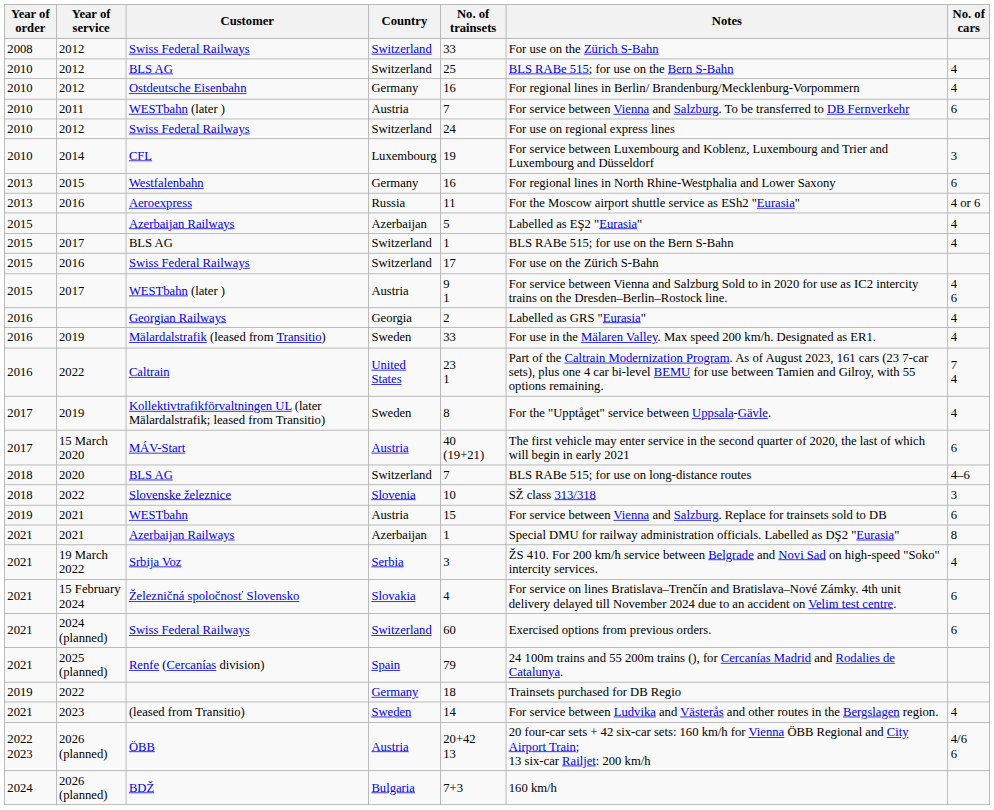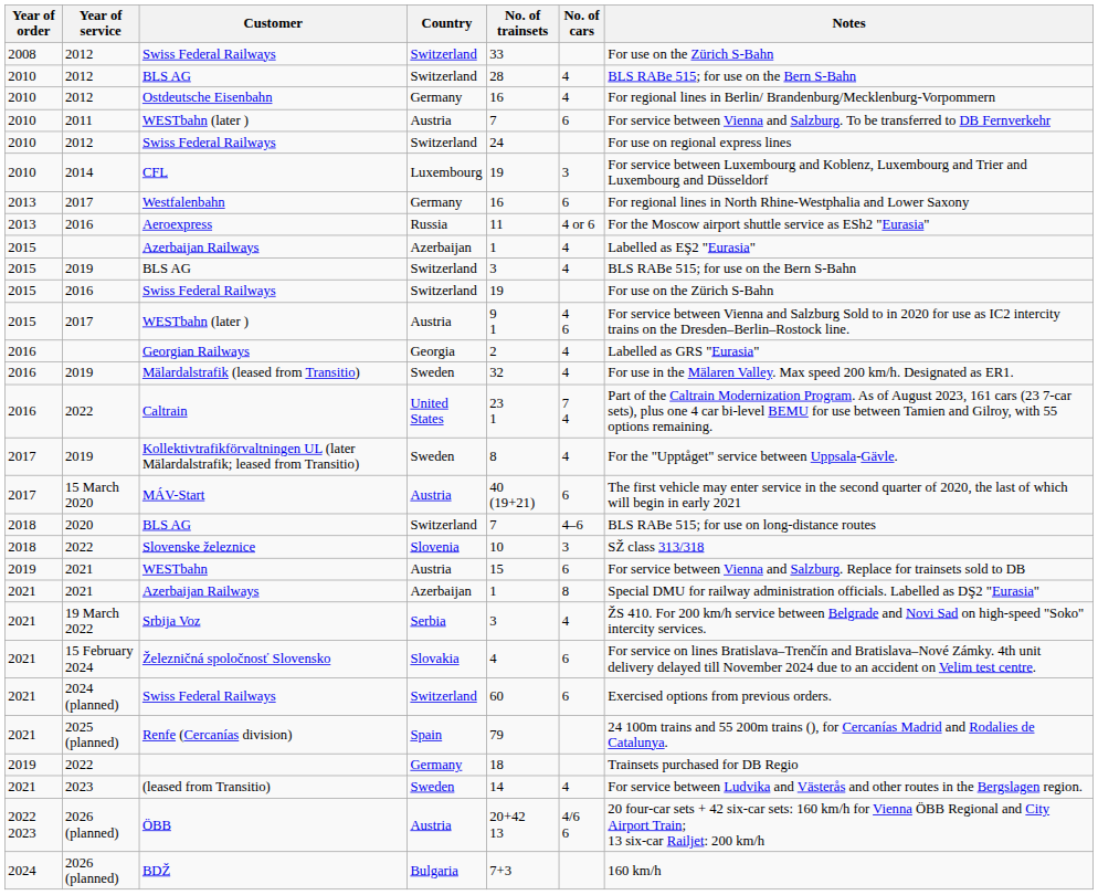columns swapped: No. of cars <-> Notes
2010 / BLS AG | No. of trainsets: 25 -> 28
Westfalenbahn | Year of service: 2015 -> 2017
2015 / Azerbaijan Railways | No. of trainsets: 5 -> 1
2015 / BLS AG | Year of service: 2017 -> 2019
2015 / BLS AG | No. of trainsets: 1 -> 3
2015 / Swiss Federal Railways | No. of trainsets: 17 -> 19
Mälardalstrafik (leased from Transitio) | No. of trainsets: 33 -> 32
